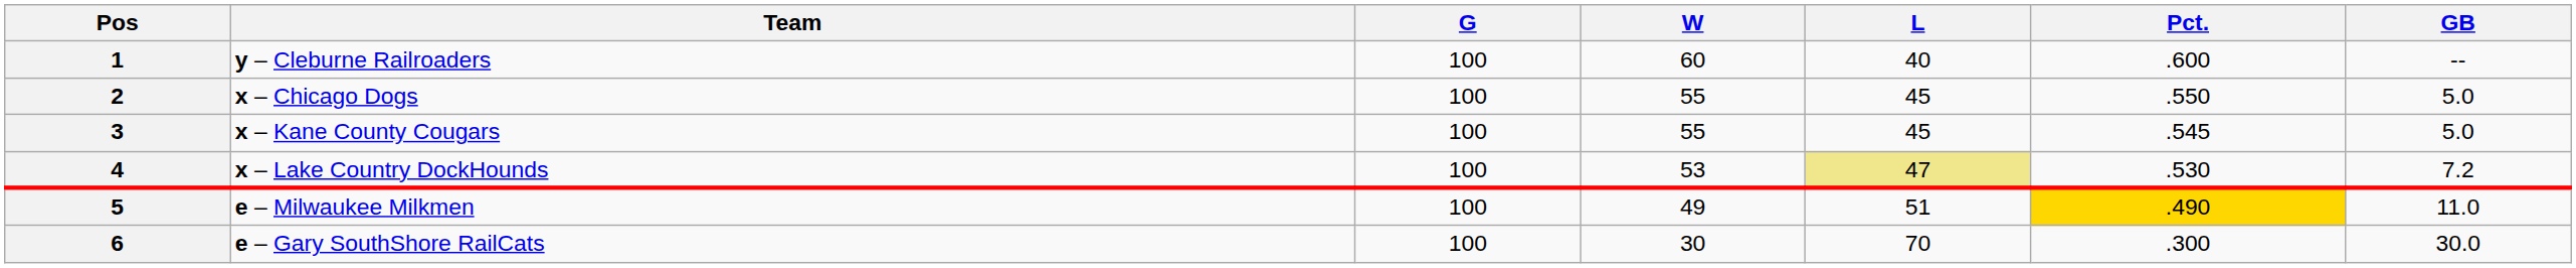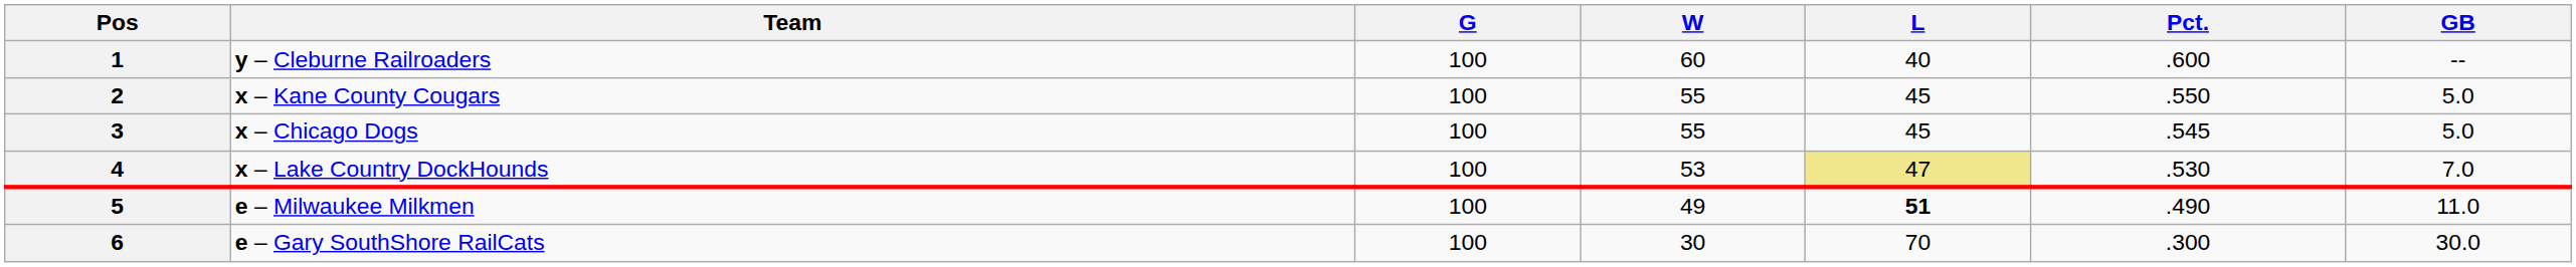2 | Team: x – Chicago Dogs -> x – Kane County Cougars
3 | Team: x – Kane County Cougars -> x – Chicago Dogs
4 | GB: 7.2 -> 7.0
5 | L: normal -> bold
5 | Pct.: gold background -> no background
